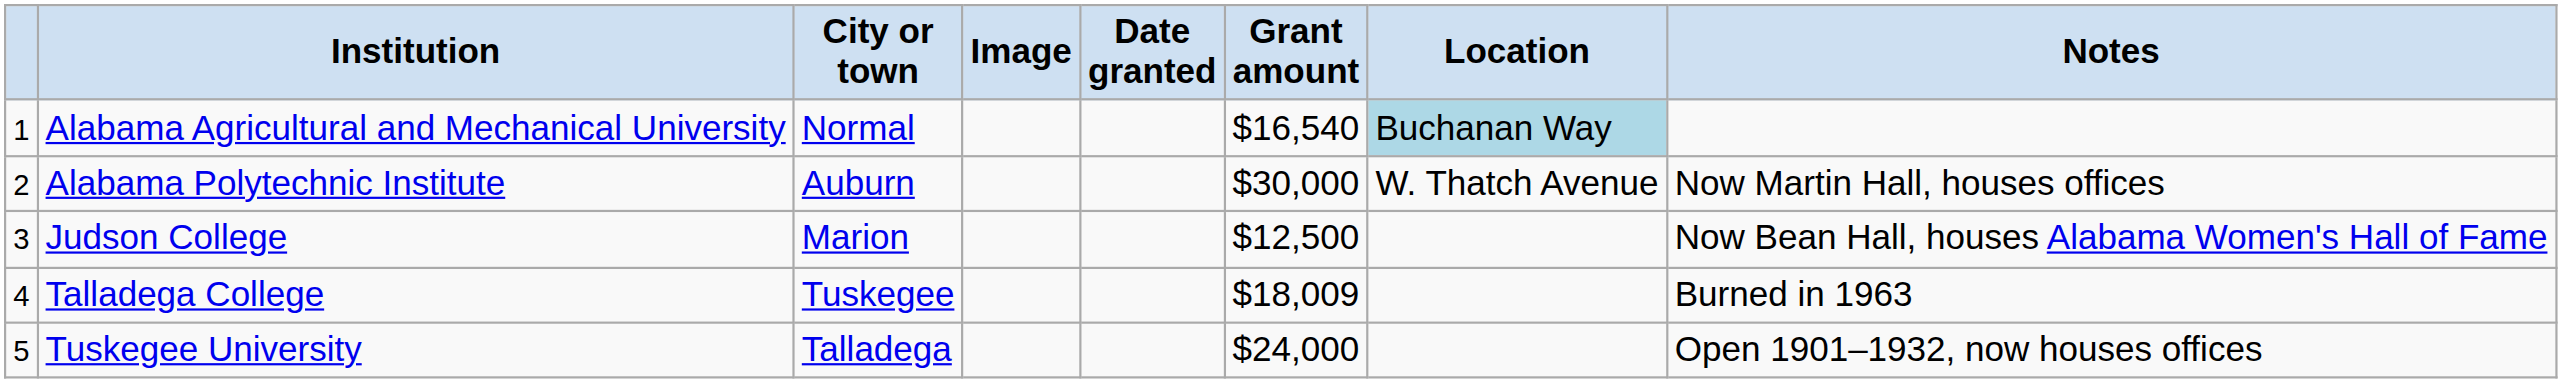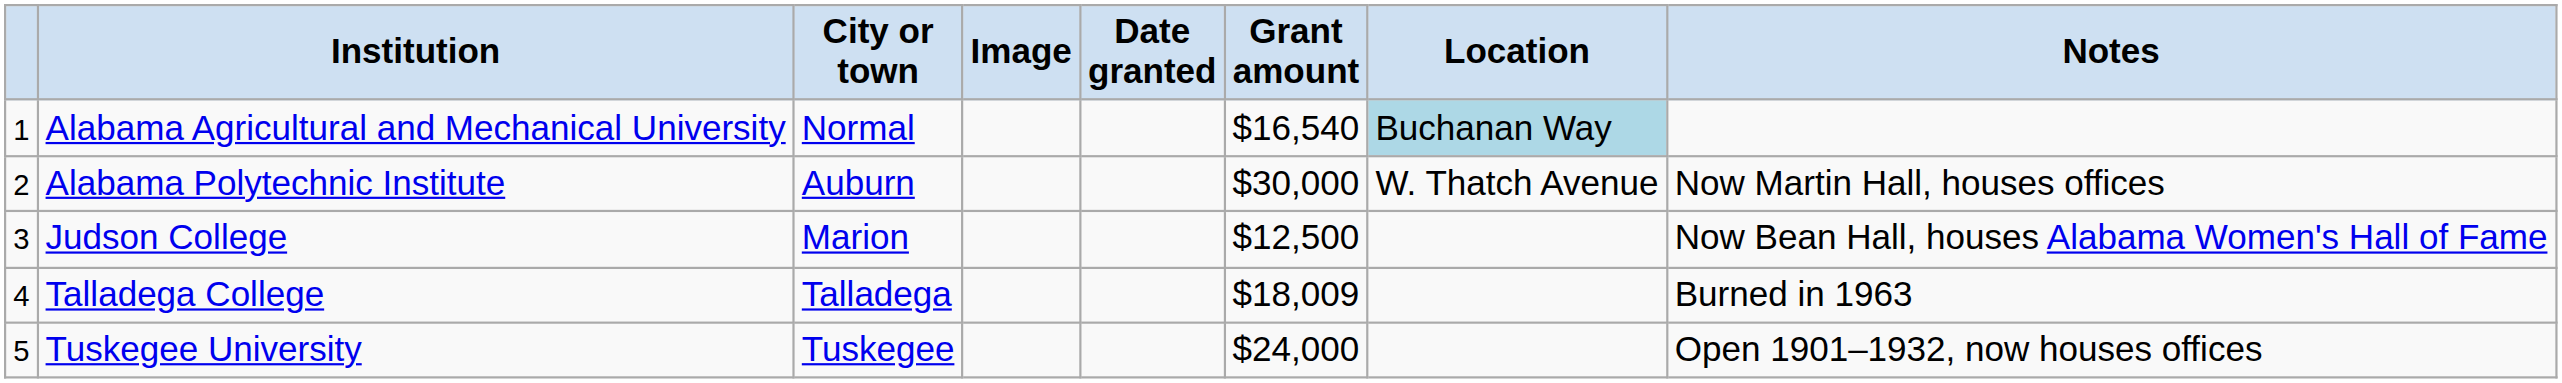Talladega College | City or town: Tuskegee -> Talladega
Tuskegee University | City or town: Talladega -> Tuskegee
